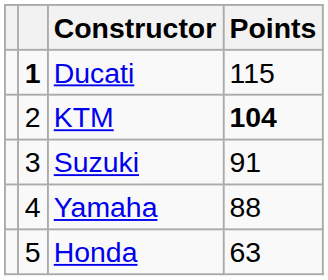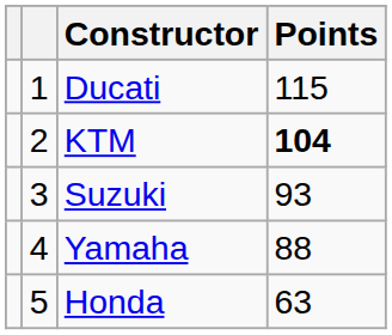Ducati | column 2: bold -> normal
Suzuki | Points: 91 -> 93
